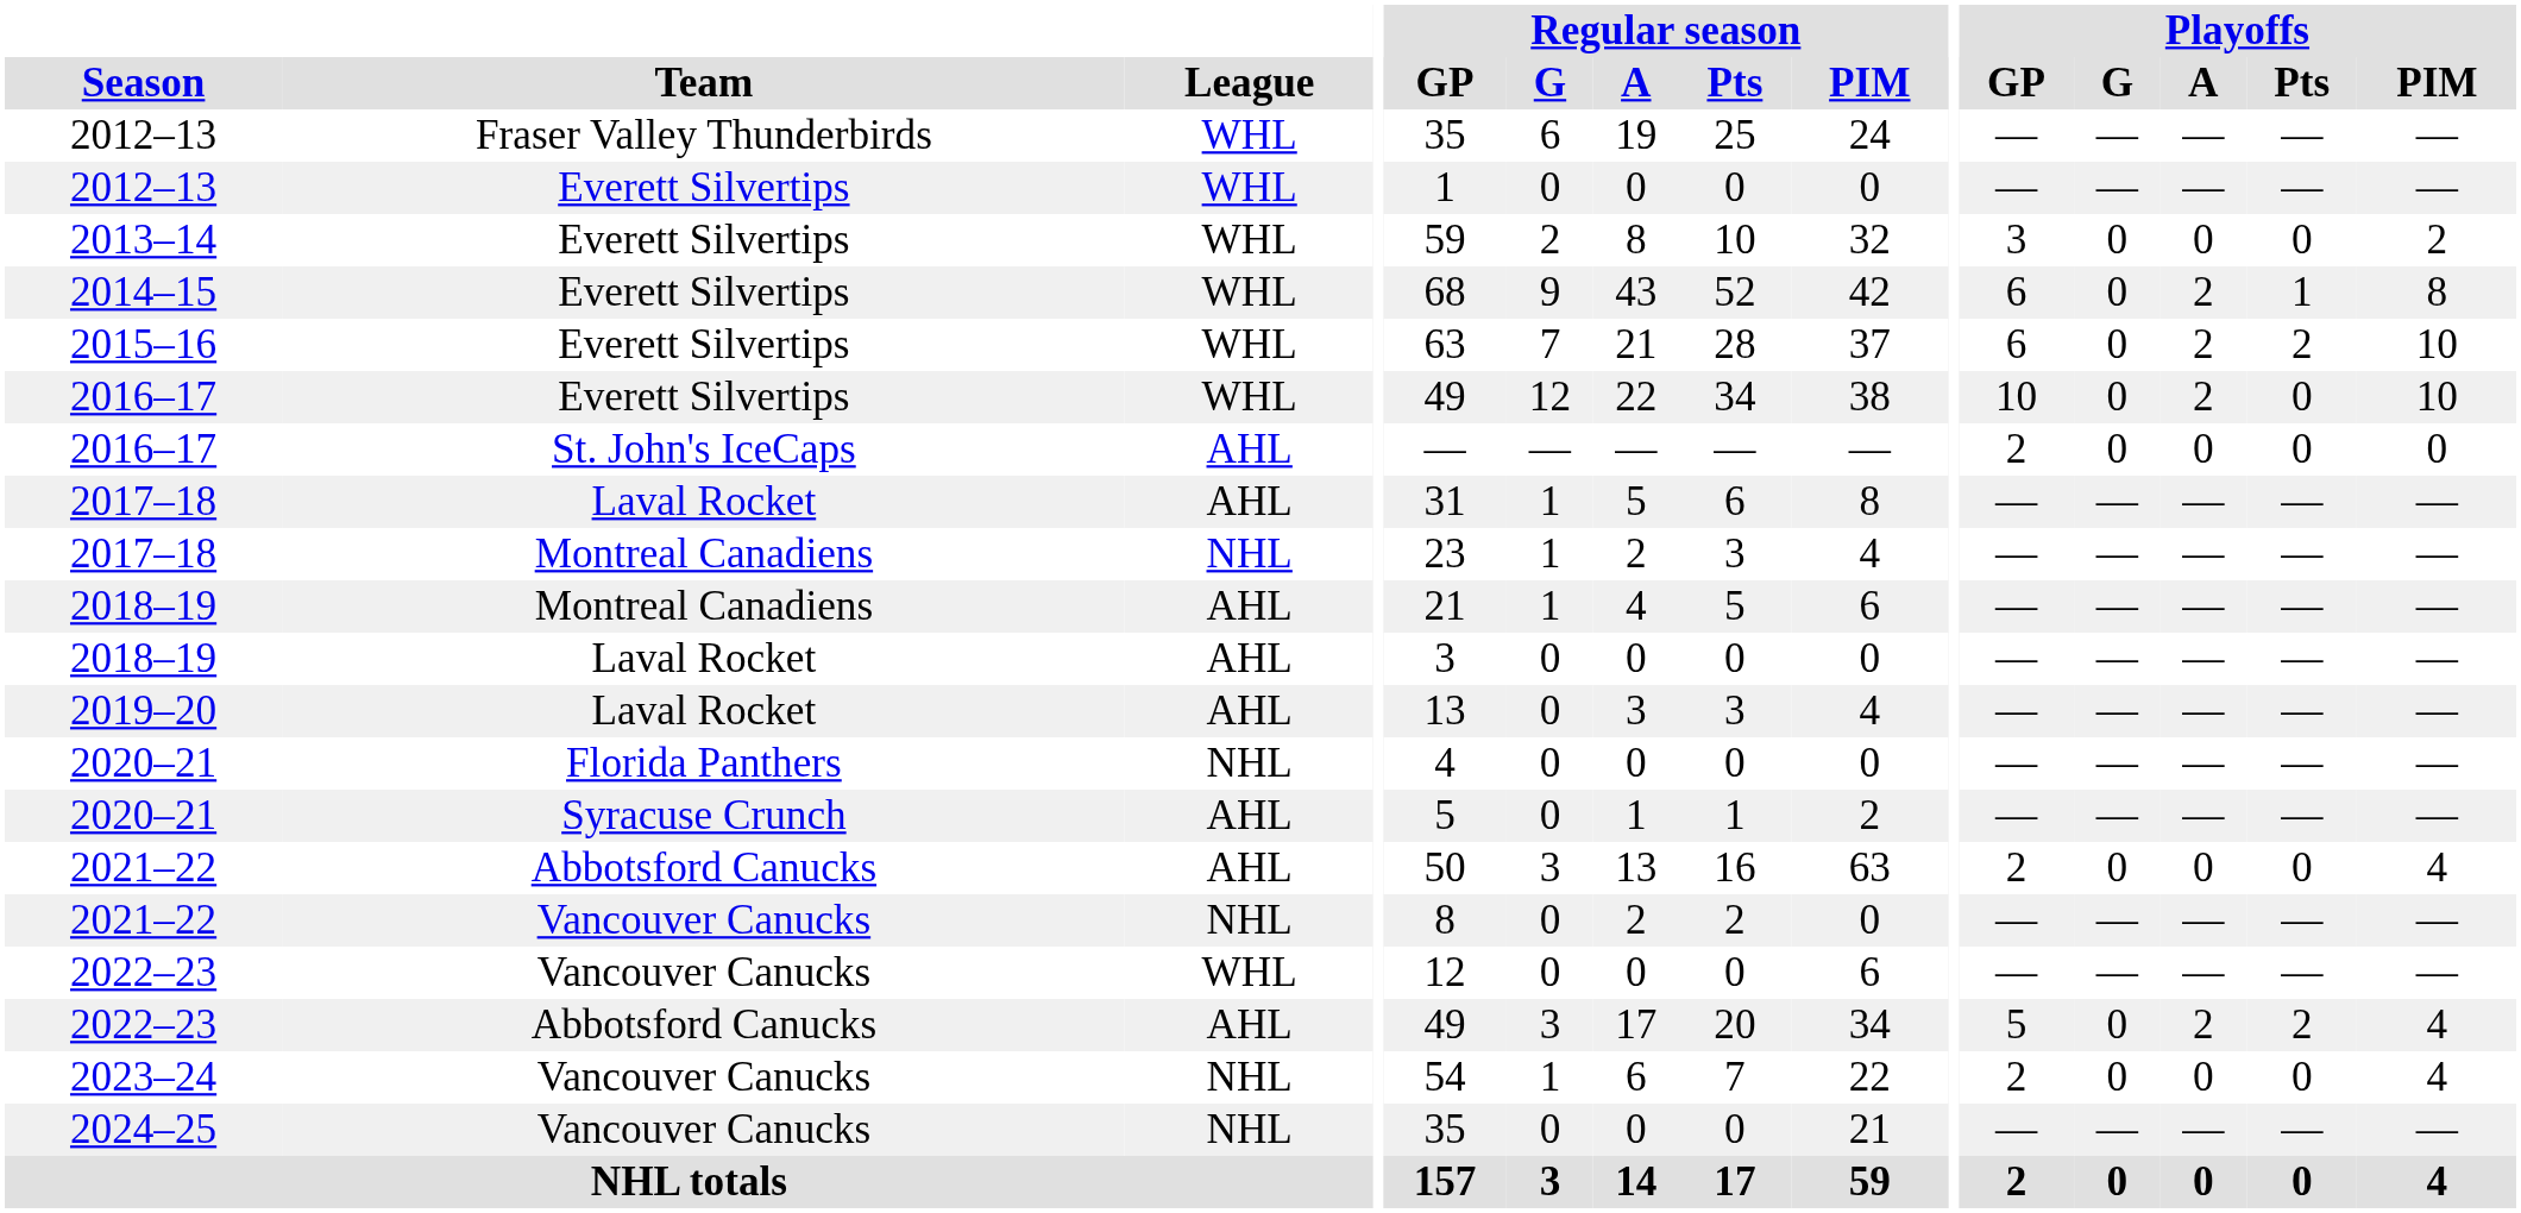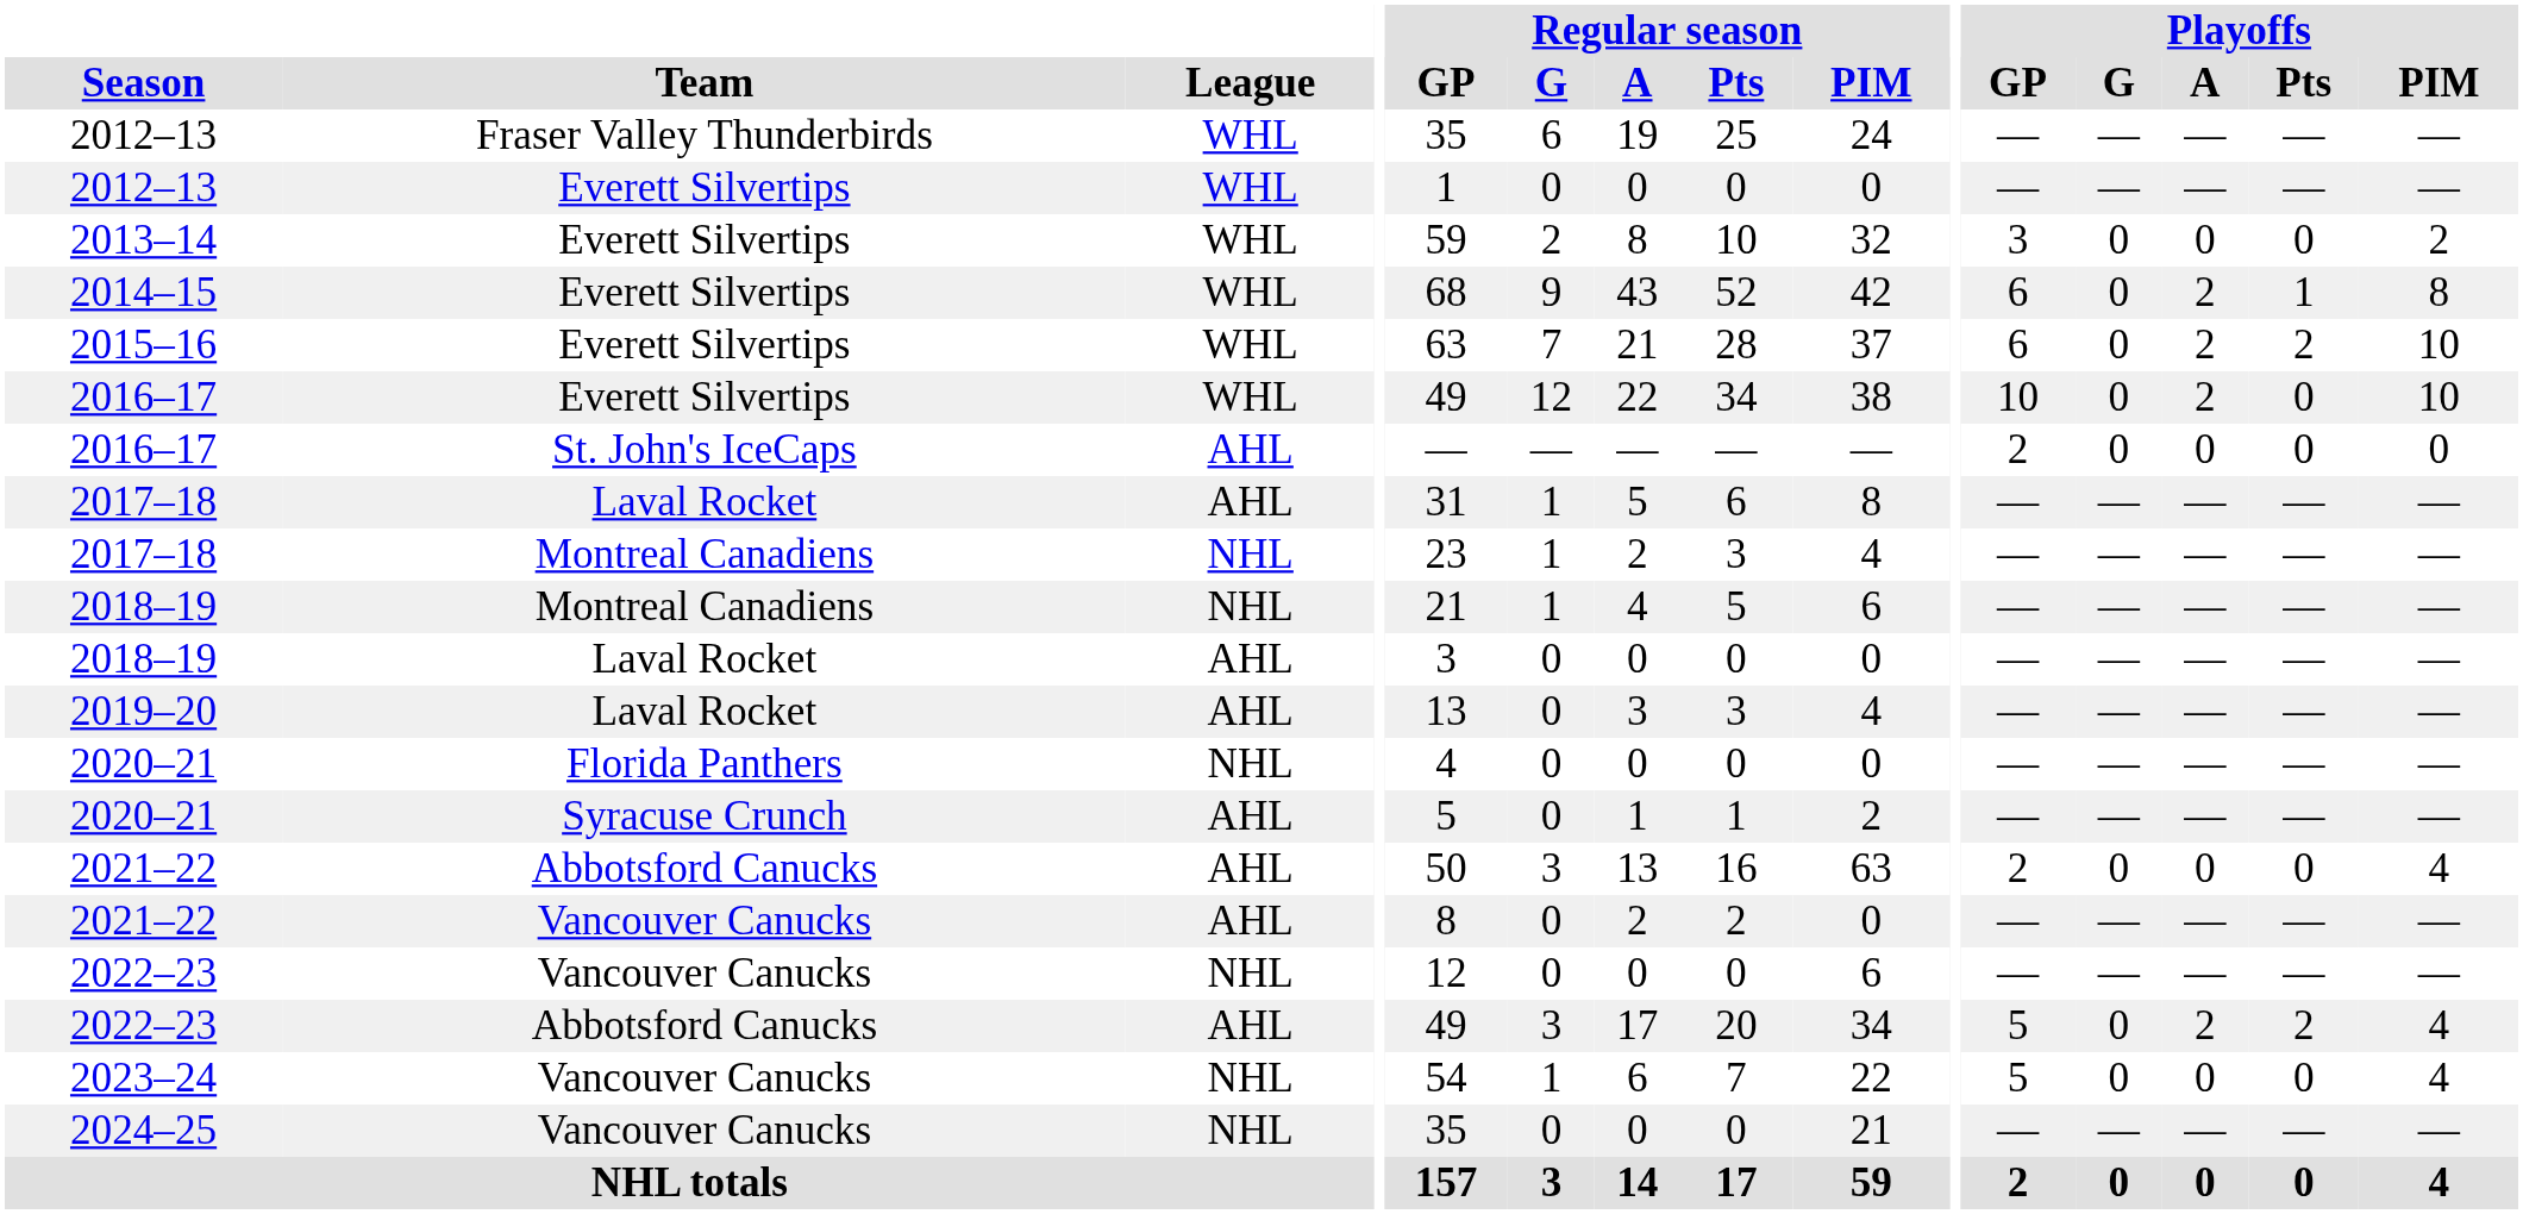2018–19 / Montreal Canadiens | League: AHL -> NHL
2021–22 / Vancouver Canucks | League: NHL -> AHL
2022–23 / Vancouver Canucks | League: WHL -> NHL
2023–24 | Playoffs / GP: 2 -> 5
